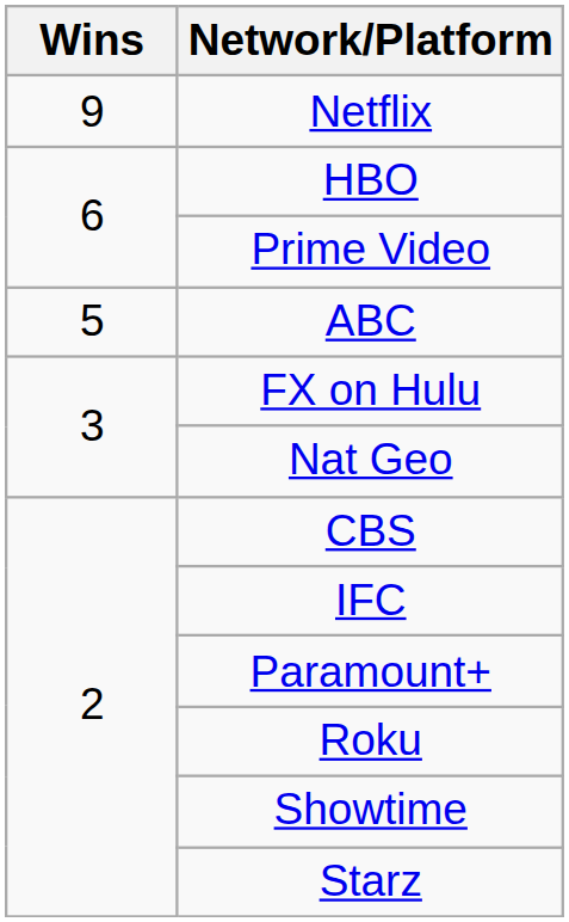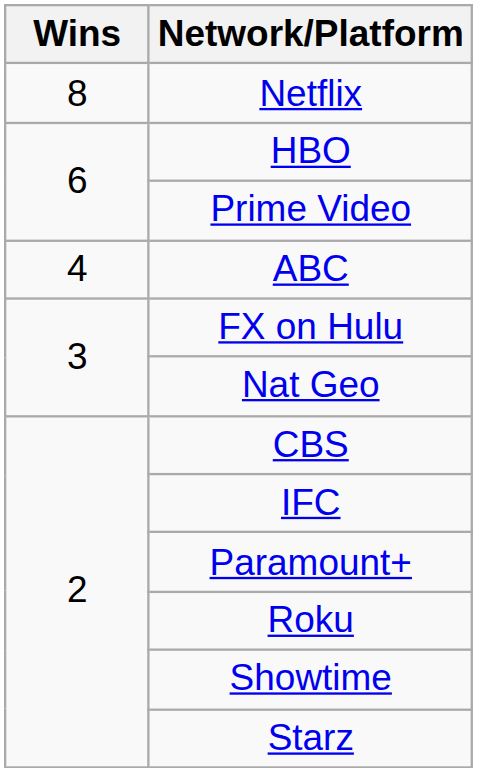Netflix | Wins: 9 -> 8
ABC | Wins: 5 -> 4
